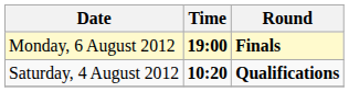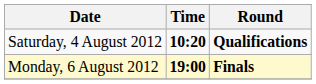rows swapped: Saturday, 4 August 2012 <-> Monday, 6 August 2012
